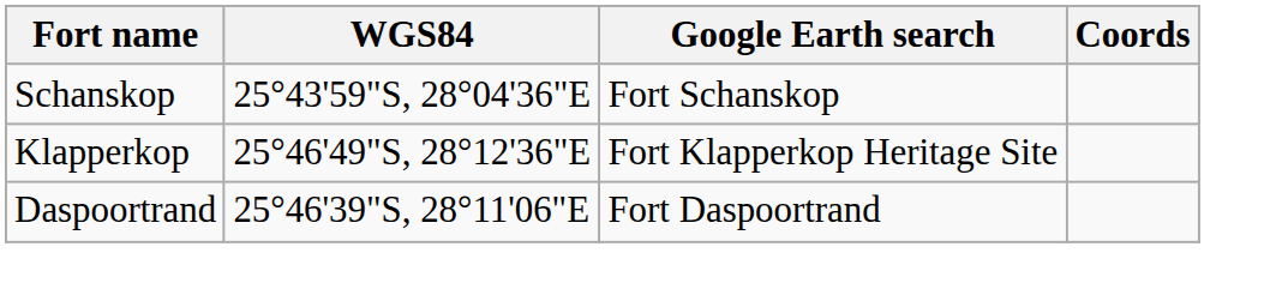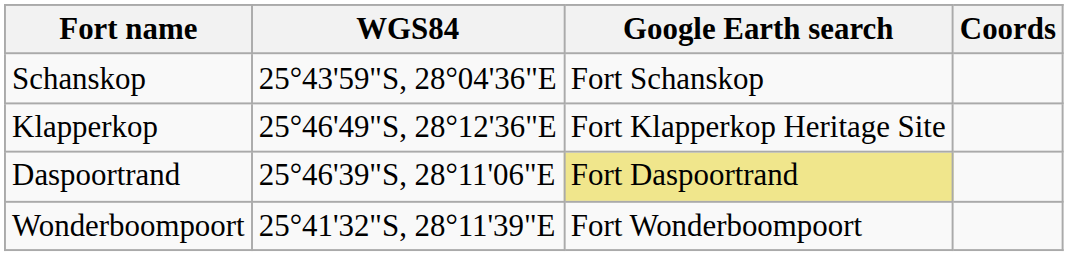Daspoortrand | Google Earth search: no background -> khaki background
+ row: Wonderboompoort | 25°41'32"S, 28°11'39"E | Fort Wonderboompoort
